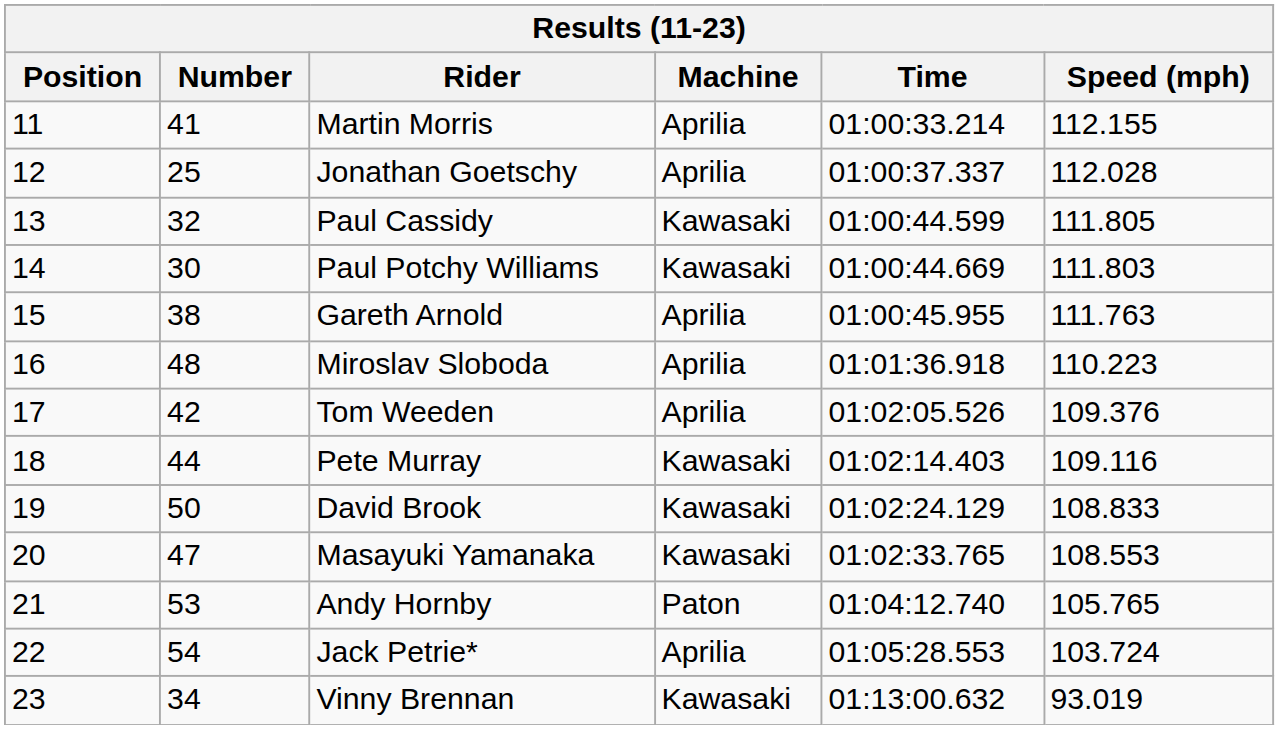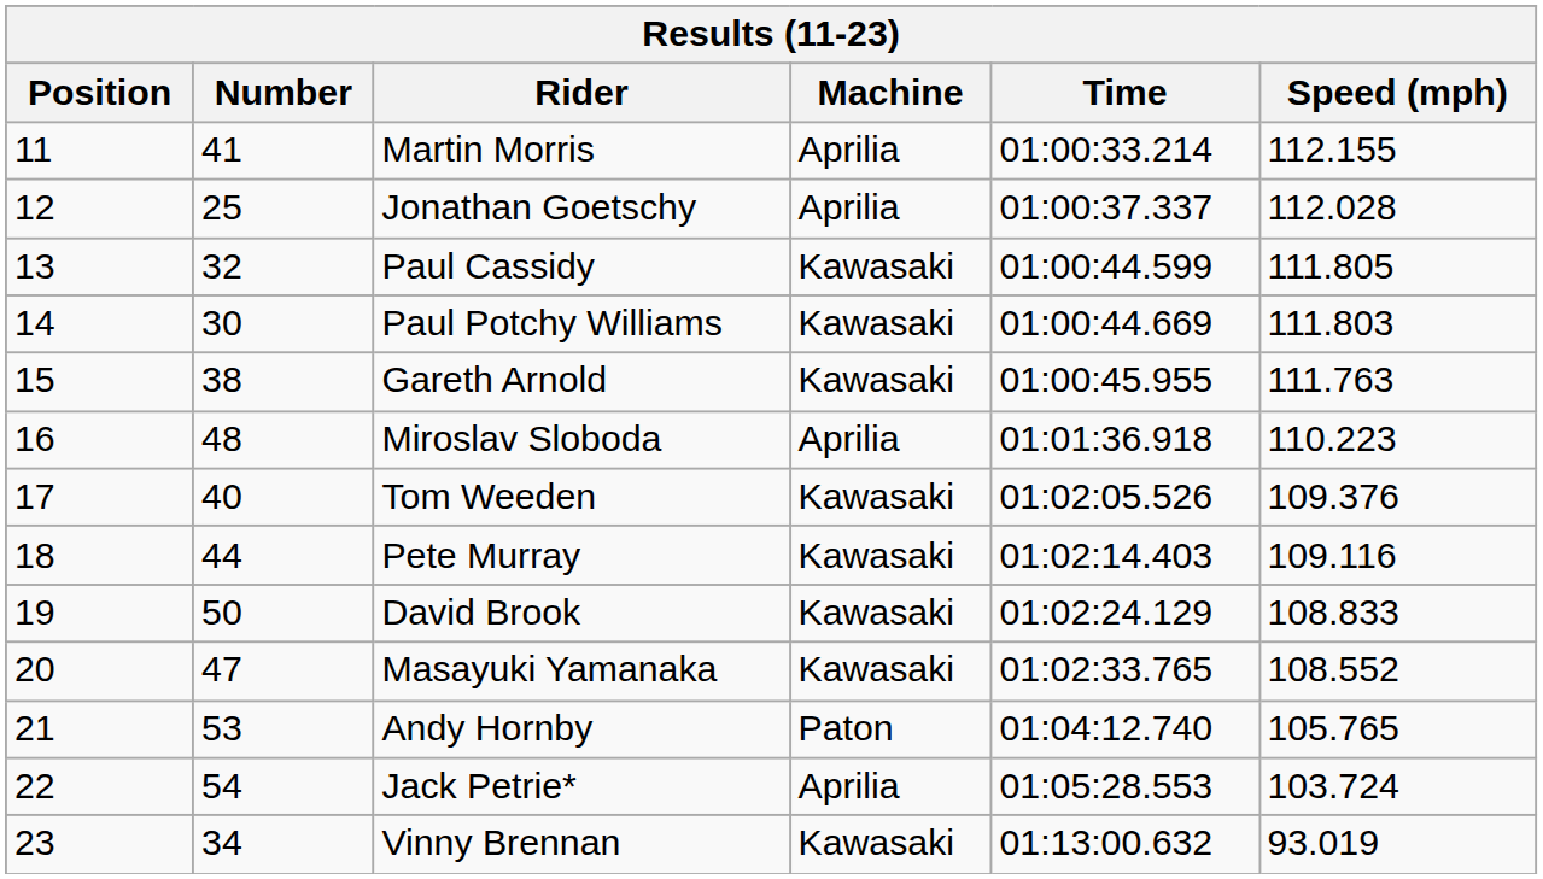Gareth Arnold | Machine: Aprilia -> Kawasaki
Tom Weeden | Number: 42 -> 40
Tom Weeden | Machine: Aprilia -> Kawasaki
Masayuki Yamanaka | Speed (mph): 108.553 -> 108.552
